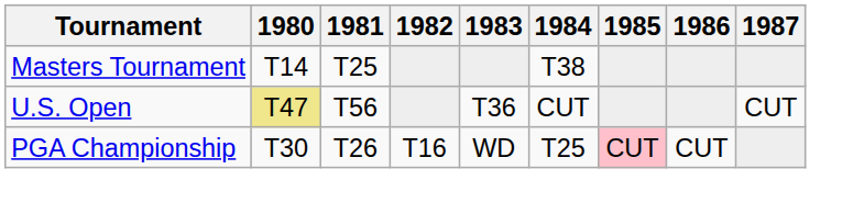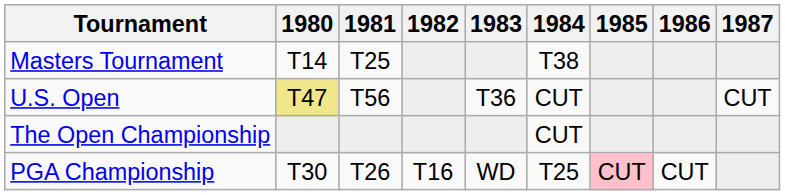+ row: The Open Championship | CUT
